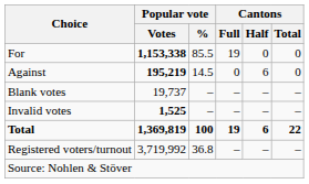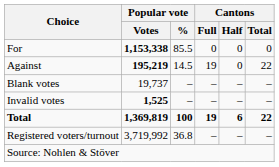For | Cantons / Full: 19 -> 0
Against | Cantons / Full: 0 -> 19
Against | Cantons / Half: 6 -> 0
Against | Cantons / Total: 0 -> 22
